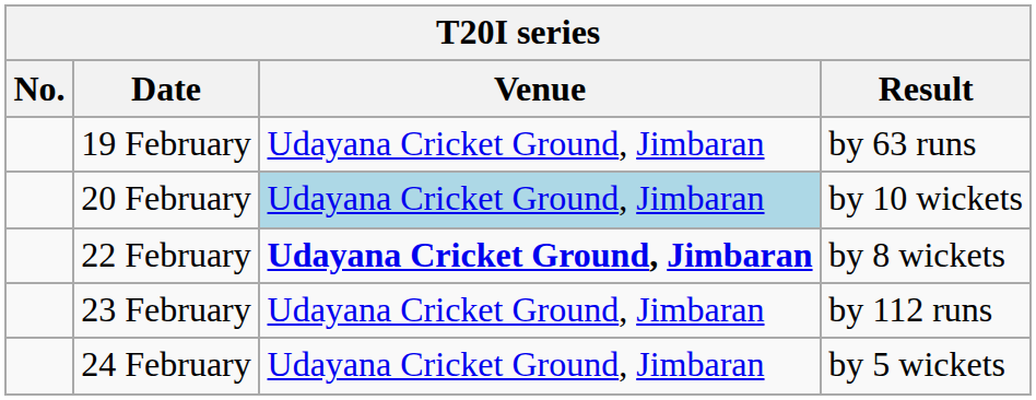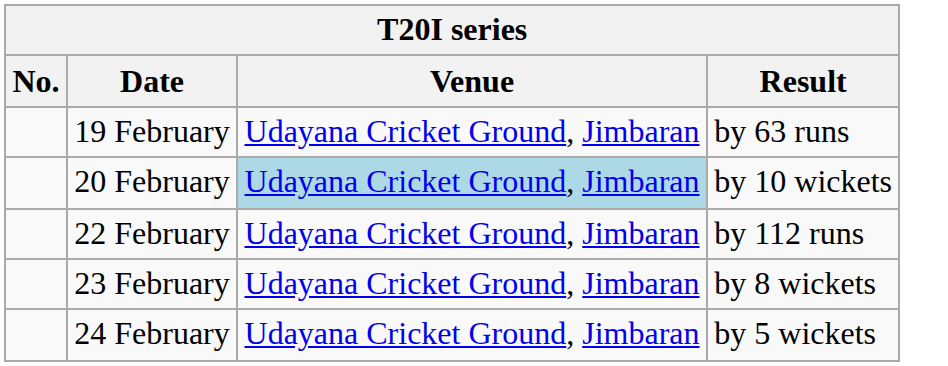22 February | Venue: bold -> normal
22 February | Result: by 8 wickets -> by 112 runs
23 February | Result: by 112 runs -> by 8 wickets
